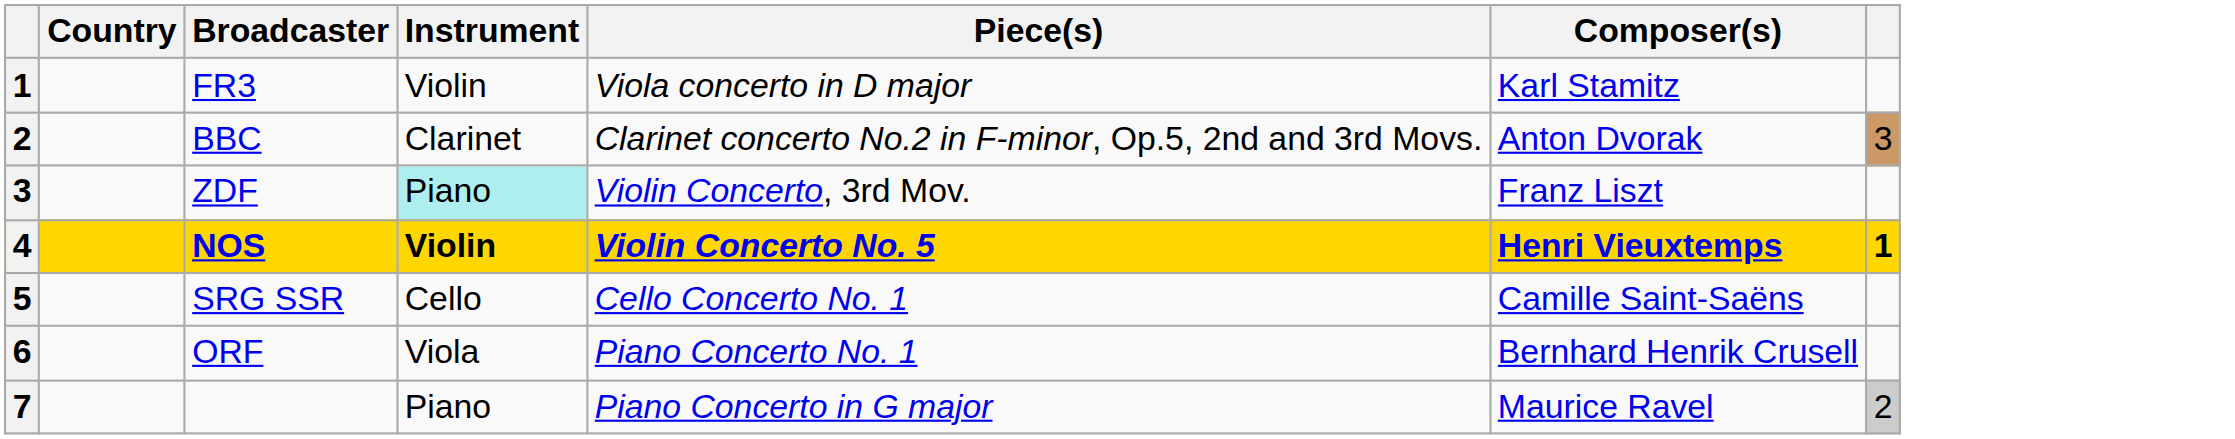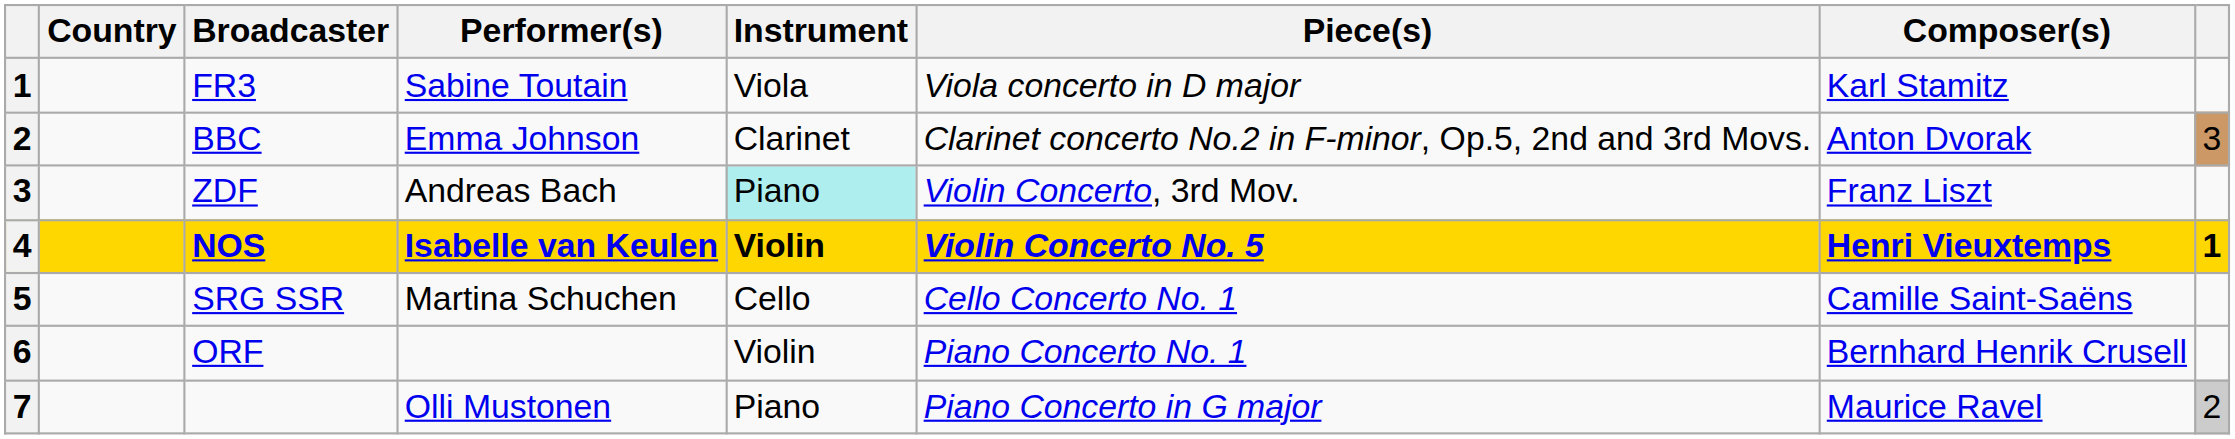+ column: Performer(s) | Sabine Toutain | Emma Johnson | Andreas Bach | Isabelle van Keulen | Martina Schuchen | Olli Mustonen
FR3 | Instrument: Violin -> Viola
ORF | Instrument: Viola -> Violin
